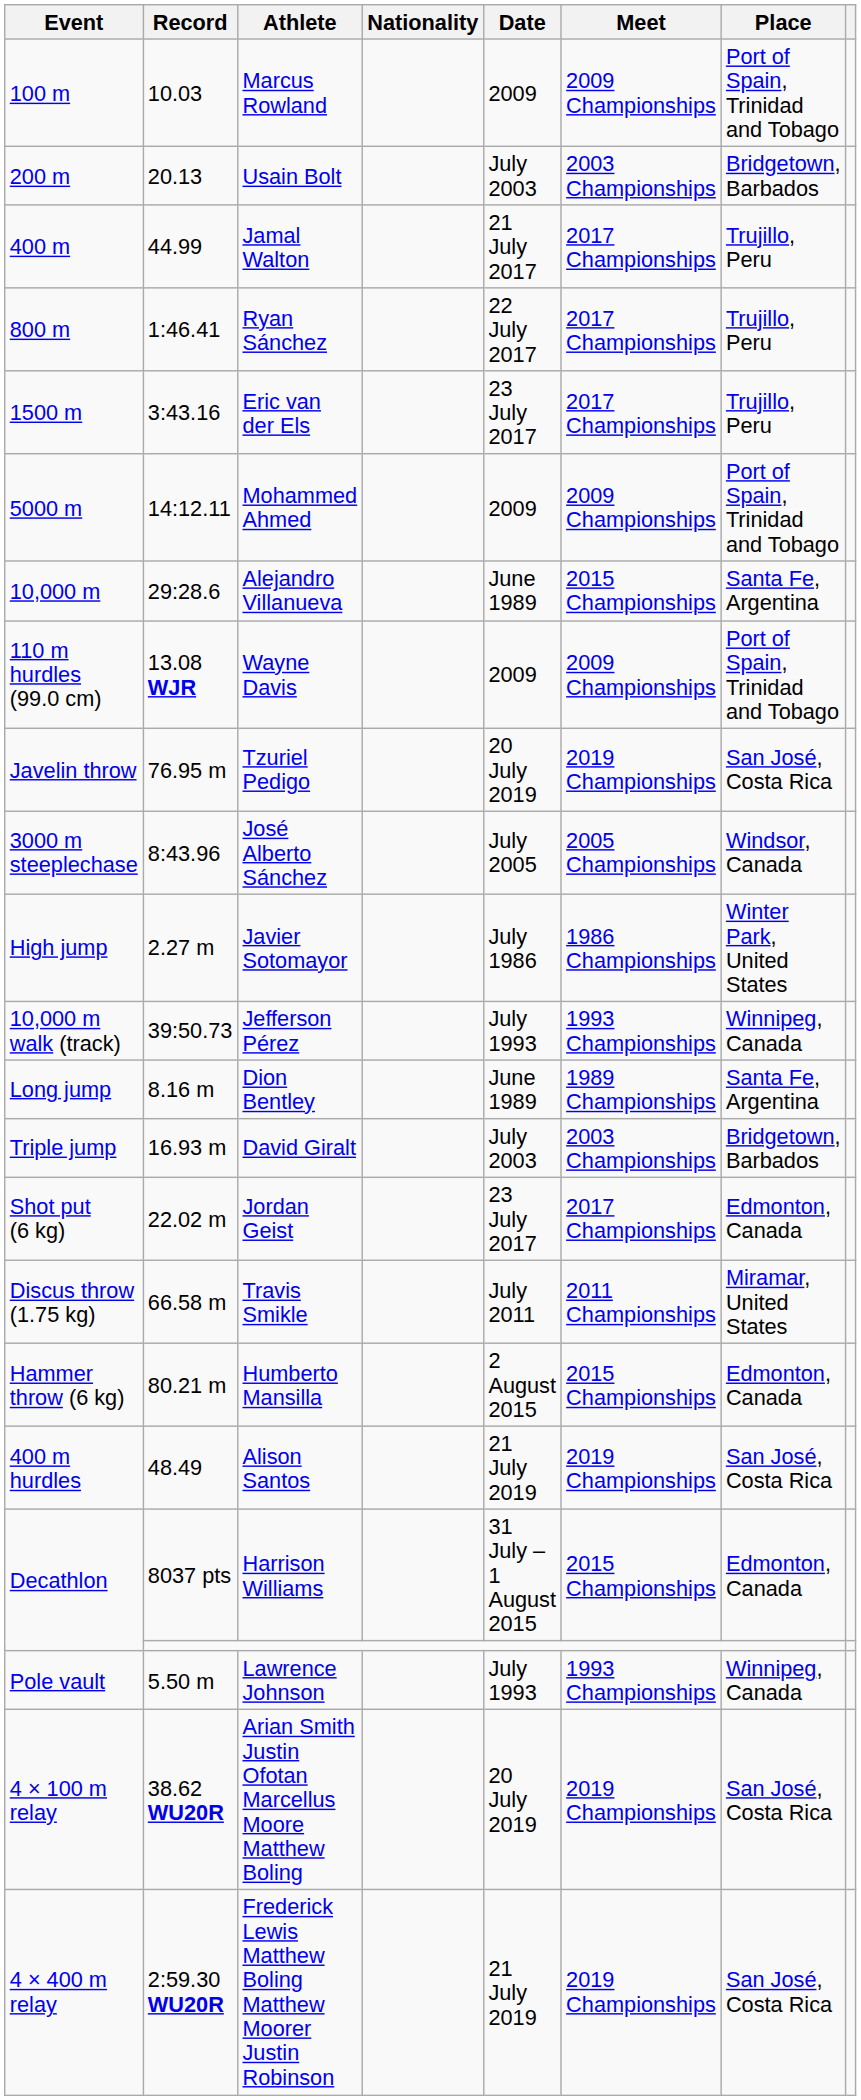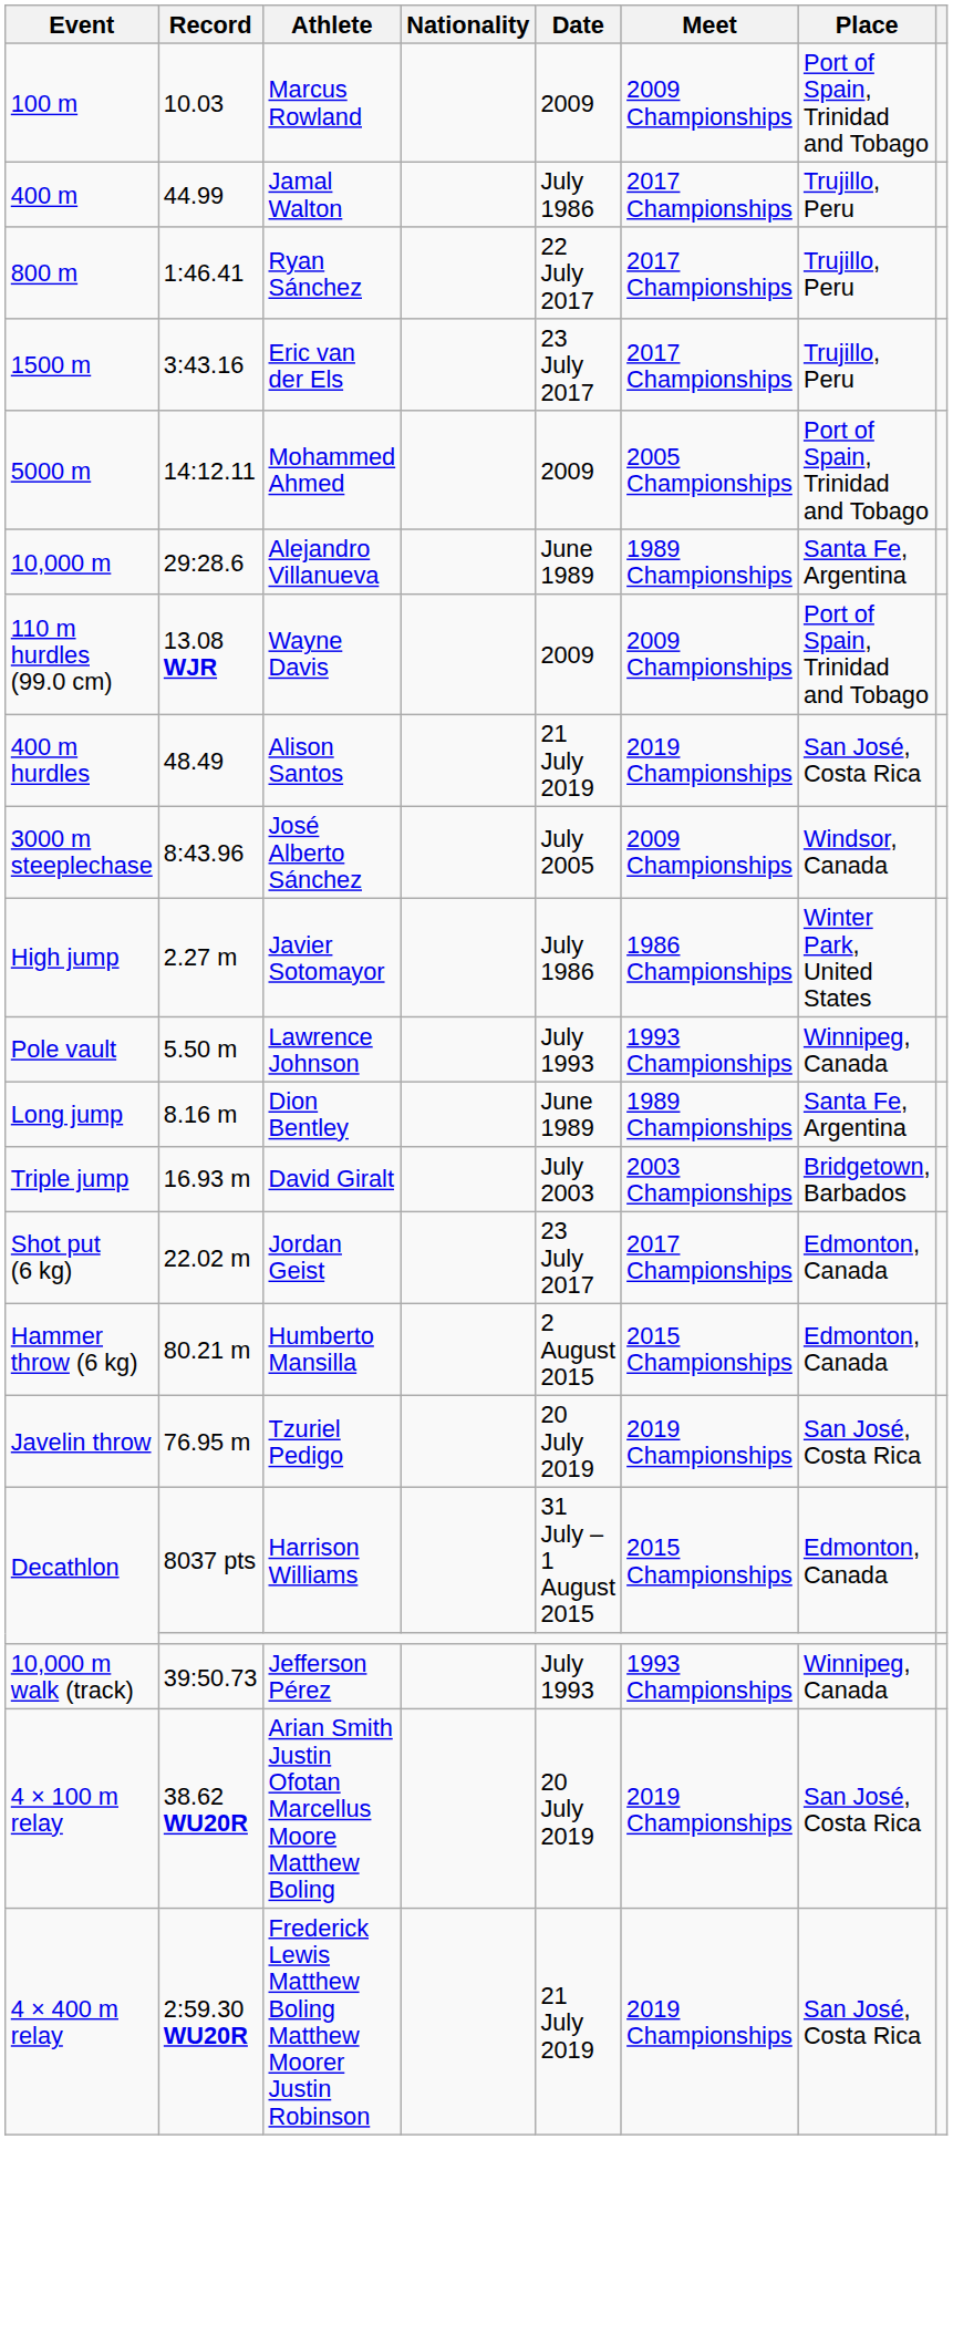- row: 200 m | 20.13 | Usain Bolt | July 2003 | 2003 Championships | Bridgetown, Barbados
Jamal Walton | Date: 21 July 2017 -> July 1986
Mohammed Ahmed | Meet: 2009 Championships -> 2005 Championships
Alejandro Villanueva | Meet: 2015 Championships -> 1989 Championships
rows swapped: Alison Santos <-> Tzuriel Pedigo
José Alberto Sánchez | Meet: 2005 Championships -> 2009 Championships
rows swapped: Lawrence Johnson <-> Jefferson Pérez
- row: Discus throw (1.75 kg) | 66.58 m | Travis Smikle | July 2011 | 2011 Championships | Miramar, United States
